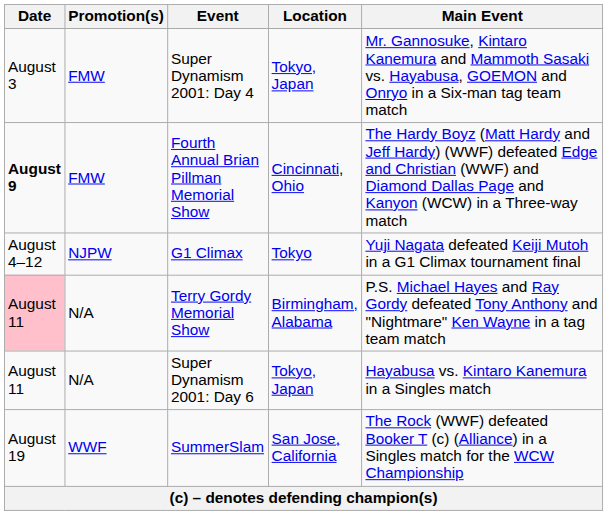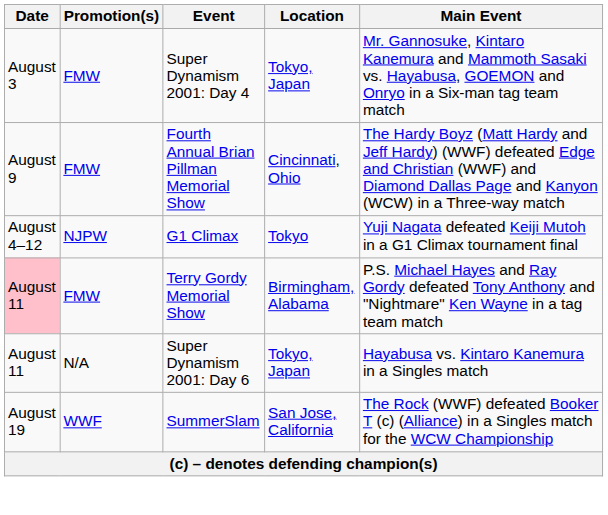Fourth Annual Brian Pillman Memorial Show | Date: bold -> normal
Terry Gordy Memorial Show | Promotion(s): N/A -> FMW
